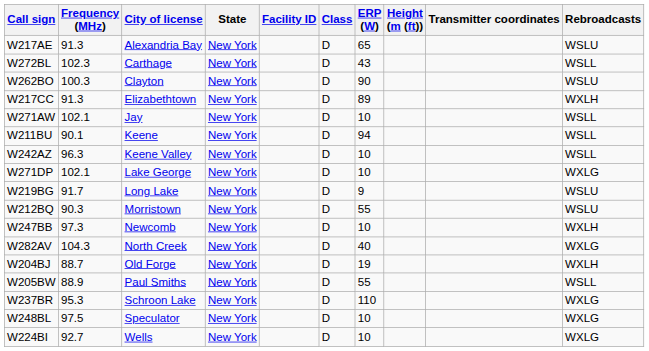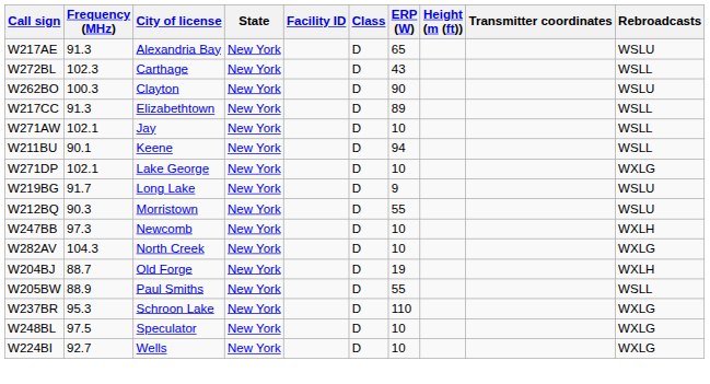W217CC | Rebroadcasts: WXLH -> WSLL
- row: W242AZ | 96.3 | Keene Valley | New York | D | 10 | WSLL
W282AV | ERP (W): 40 -> 10
